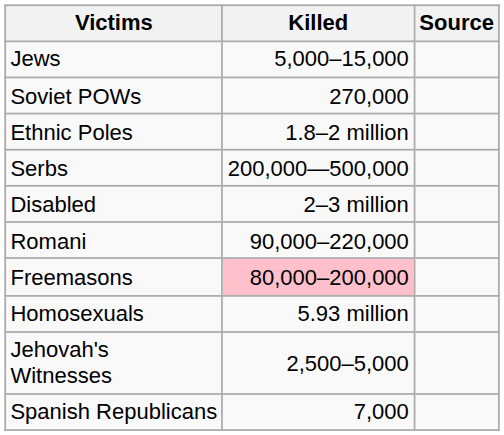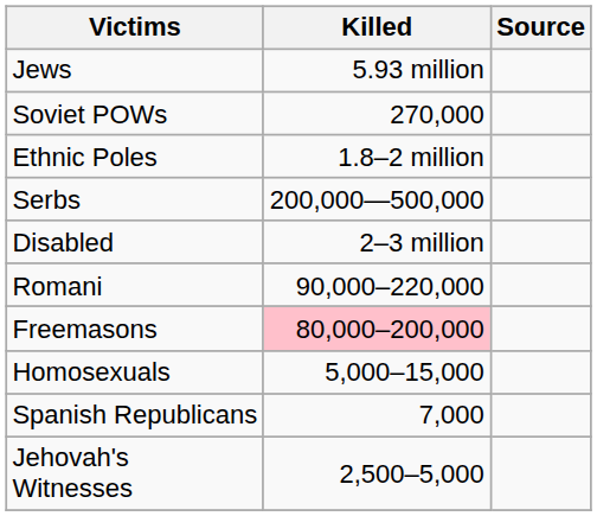Jews | Killed: 5,000–15,000 -> 5.93 million
Homosexuals | Killed: 5.93 million -> 5,000–15,000
rows swapped: Jehovah's Witnesses <-> Spanish Republicans
